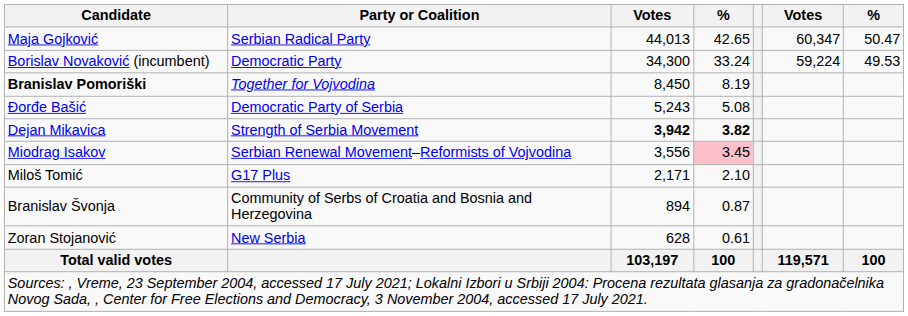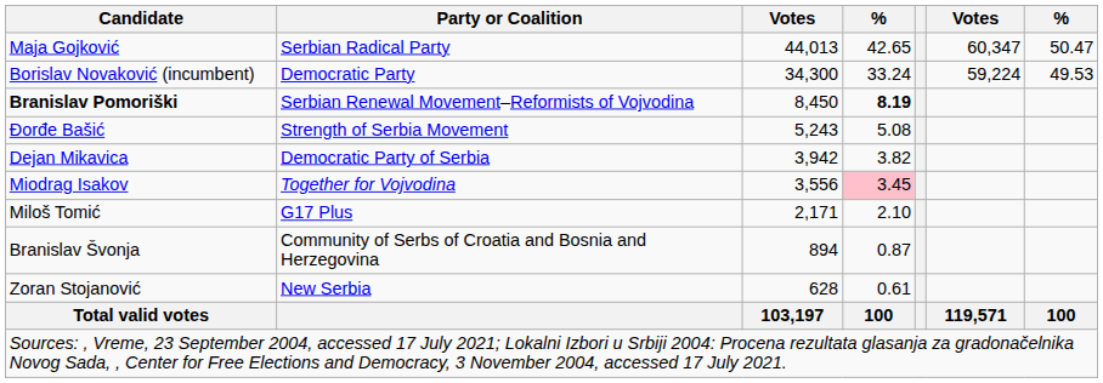Branislav Pomoriški | Party or Coalition: Together for Vojvodina -> Serbian Renewal Movement–Reformists of Vojvodina
Branislav Pomoriški | column 4: normal -> bold
Đorđe Bašić | Party or Coalition: Democratic Party of Serbia -> Strength of Serbia Movement
Dejan Mikavica | Party or Coalition: Strength of Serbia Movement -> Democratic Party of Serbia
Dejan Mikavica | column 3: bold -> normal
Dejan Mikavica | column 4: bold -> normal
Miodrag Isakov | Party or Coalition: Serbian Renewal Movement–Reformists of Vojvodina -> Together for Vojvodina
